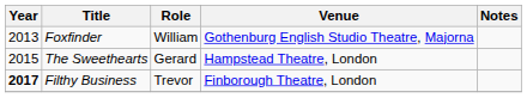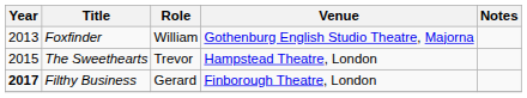The Sweethearts | Role: Gerard -> Trevor
Filthy Business | Role: Trevor -> Gerard
